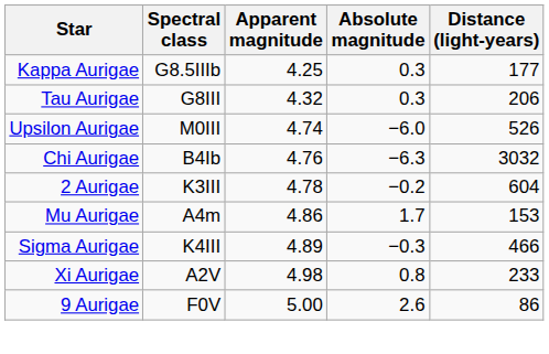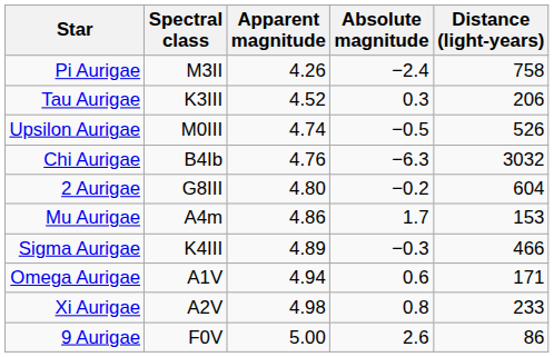- row: Kappa Aurigae | G8.5IIIb | 4.25 | 0.3 | 177
+ row: Pi Aurigae | M3II | 4.26 | −2.4 | 758
Tau Aurigae | Spectral class: G8III -> K3III
Tau Aurigae | Apparent magnitude: 4.32 -> 4.52
Upsilon Aurigae | Absolute magnitude: −6.0 -> −0.5
2 Aurigae | Spectral class: K3III -> G8III
2 Aurigae | Apparent magnitude: 4.78 -> 4.80
+ row: Omega Aurigae | A1V | 4.94 | 0.6 | 171
